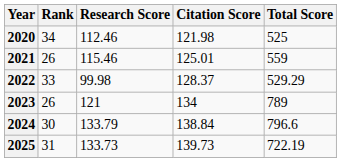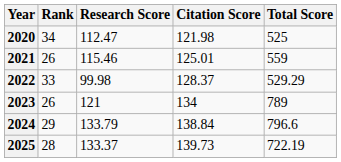2020 | Research Score: 112.46 -> 112.47
2024 | Rank: 30 -> 29
2025 | Rank: 31 -> 28
2025 | Research Score: 133.73 -> 133.37
